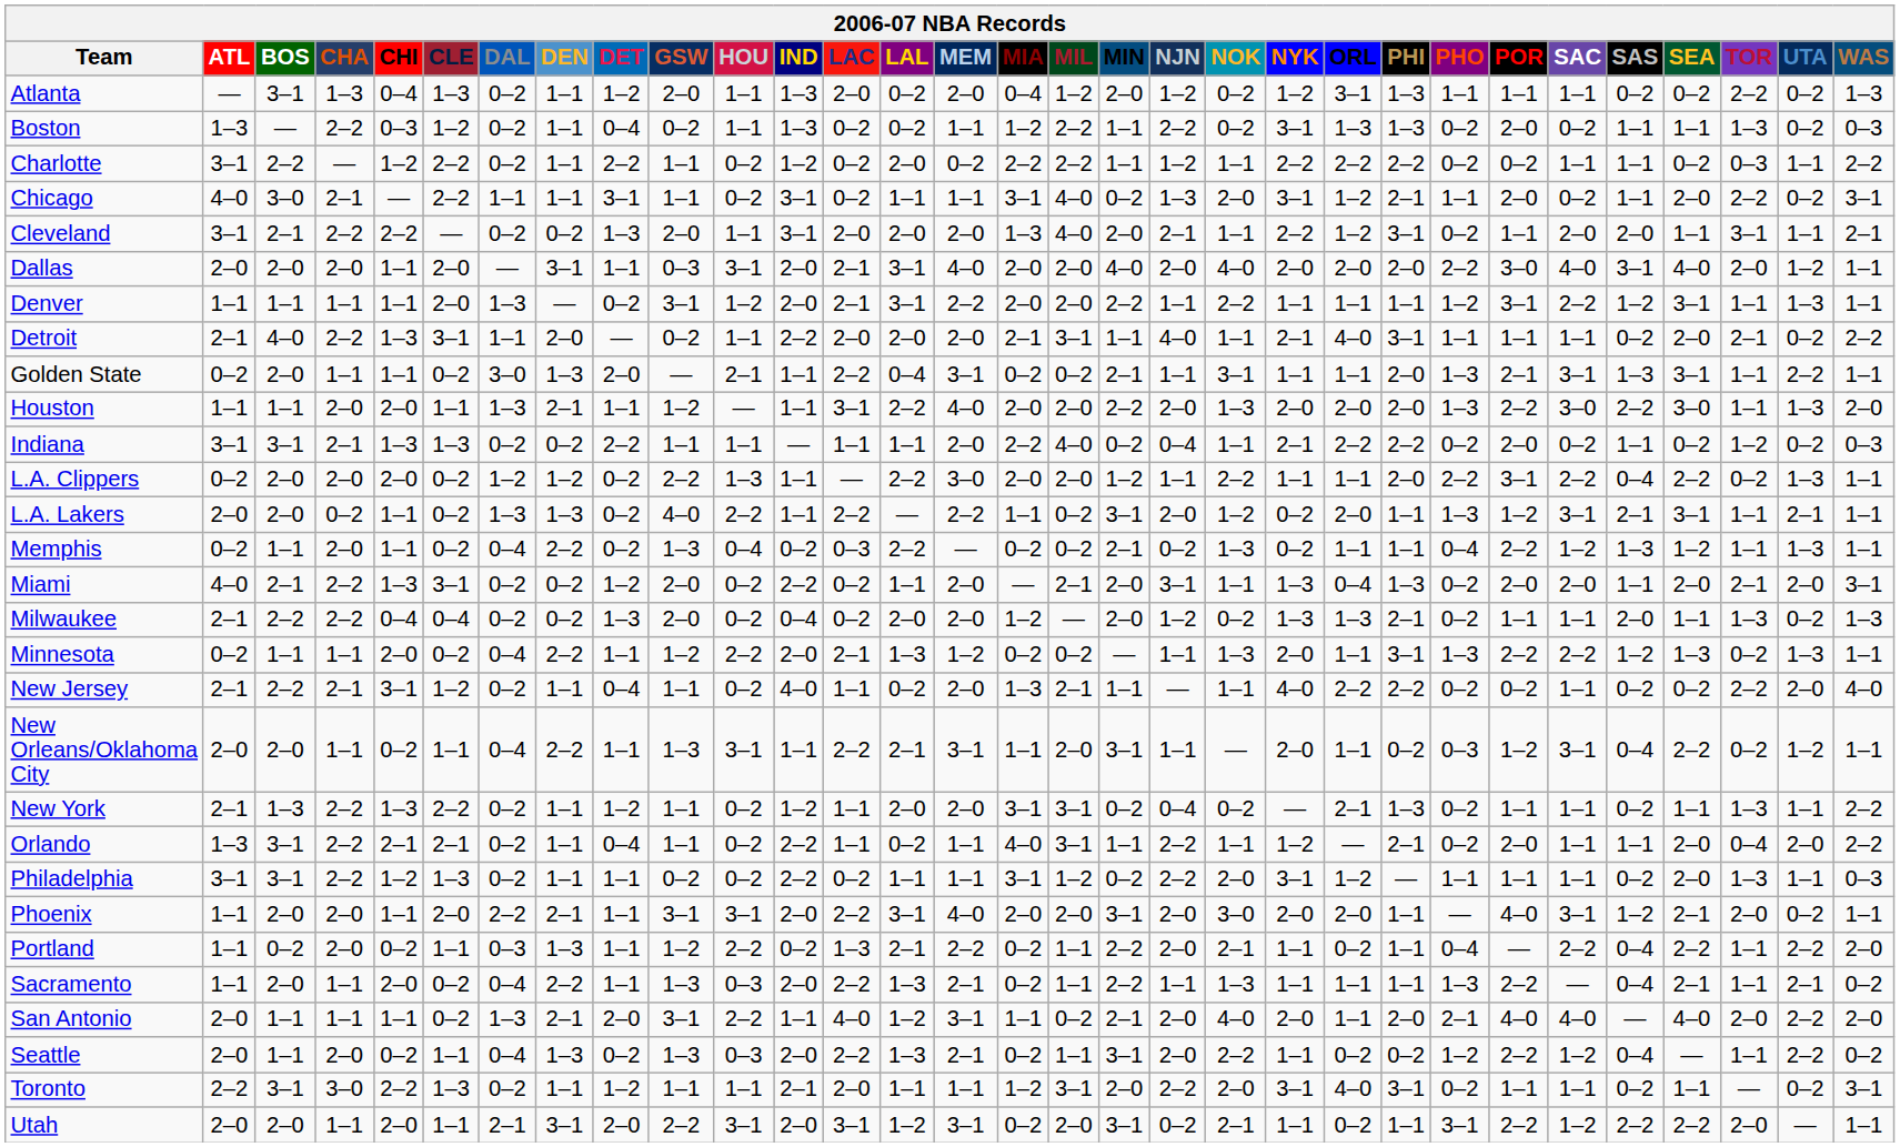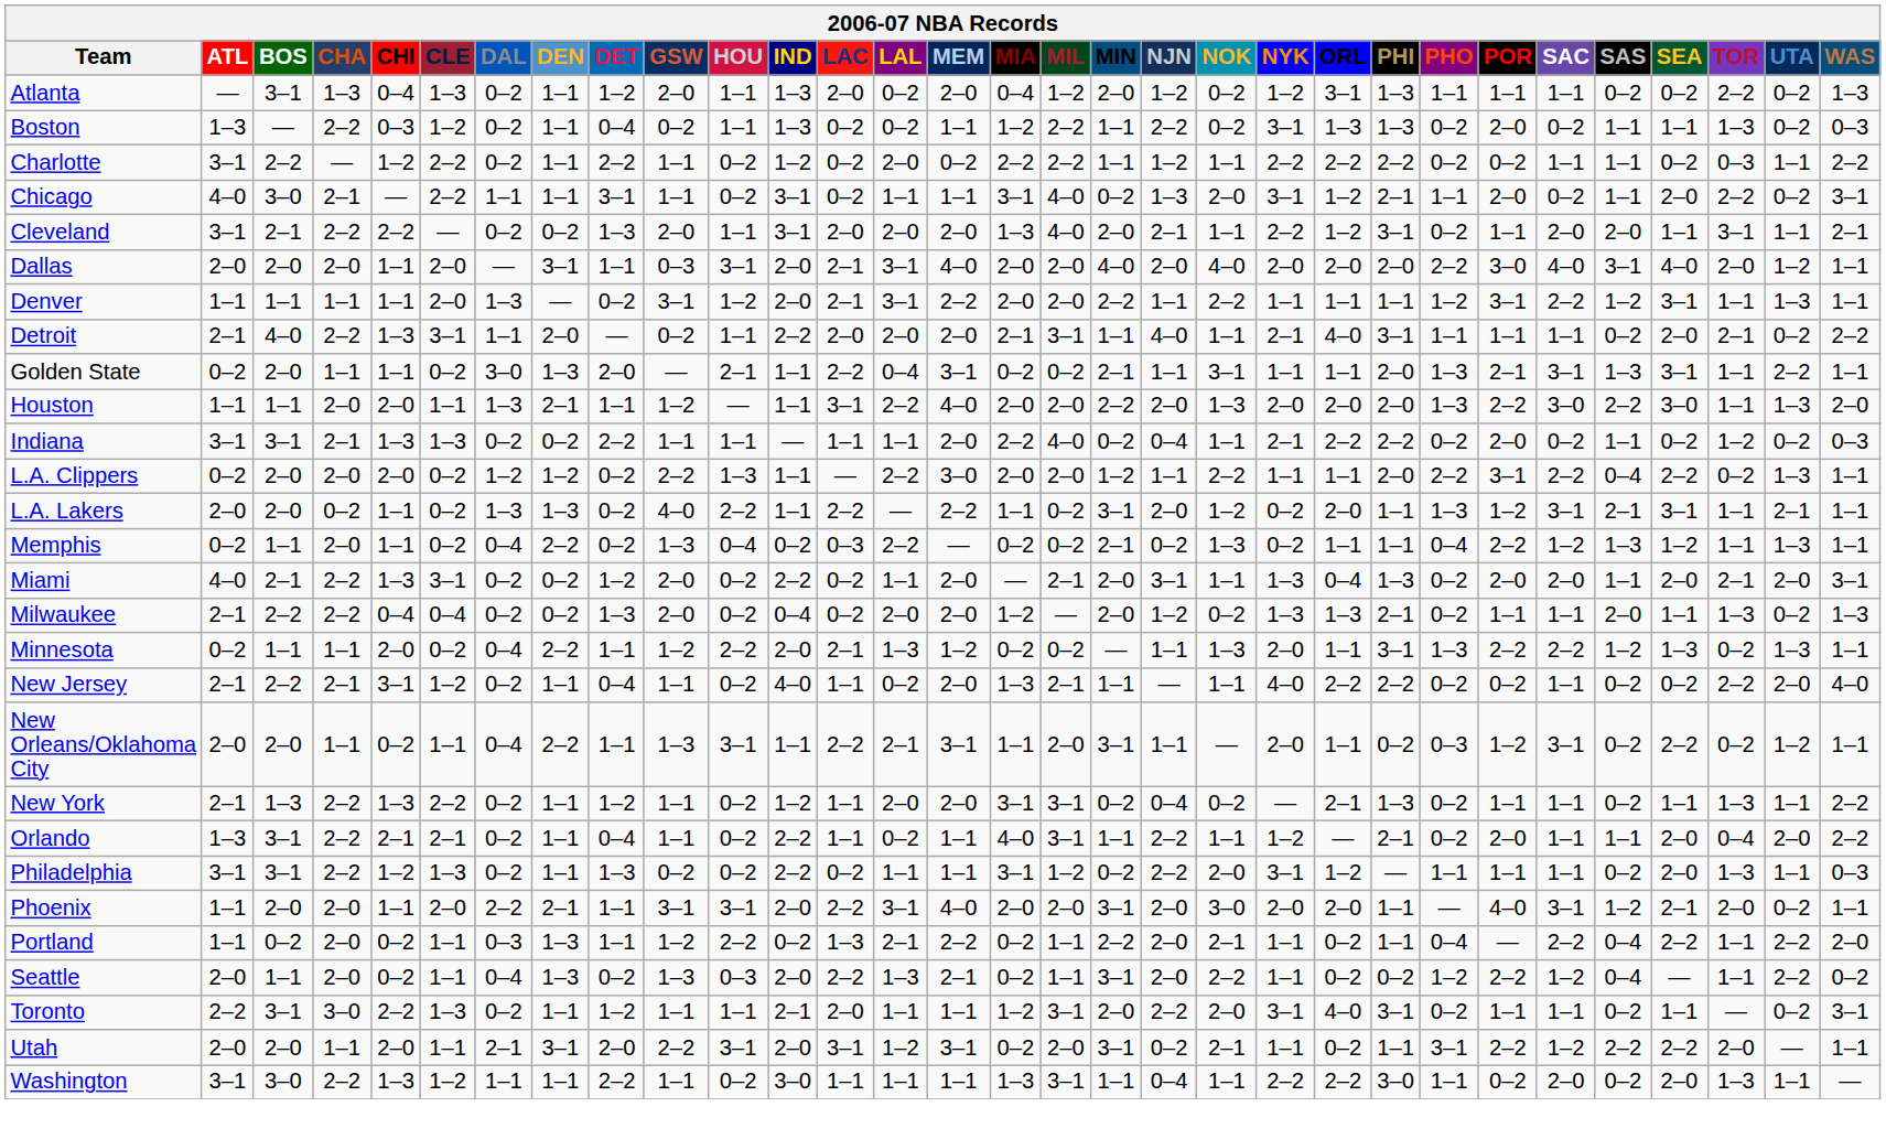New Orleans/Oklahoma City | SAS: 0–4 -> 0–2
Philadelphia | DET: 1–1 -> 1–3
- row: Sacramento | 1–1 | 2–0 | 1–1 | 2–0 | 0–2 | 0–4 | 2–2 | 1–1 | 1–3 | 0–3 | 2–0 | 2–2 | 1–3 | 2–1 | 0–2 | 1–1 | 2–2 | 1–1 | 1–3 | 1–1 | 1–1 | 1–1 | 1–3 | 2–2 | — | 0–4 | 2–1 | 1–1 | 2–1 | 0–2
- row: San Antonio | 2–0 | 1–1 | 1–1 | 1–1 | 0–2 | 1–3 | 2–1 | 2–0 | 3–1 | 2–2 | 1–1 | 4–0 | 1–2 | 3–1 | 1–1 | 0–2 | 2–1 | 2–0 | 4–0 | 2–0 | 1–1 | 2–0 | 2–1 | 4–0 | 4–0 | — | 4–0 | 2–0 | 2–2 | 2–0
+ row: Washington | 3–1 | 3–0 | 2–2 | 1–3 | 1–2 | 1–1 | 1–1 | 2–2 | 1–1 | 0–2 | 3–0 | 1–1 | 1–1 | 1–1 | 1–3 | 3–1 | 1–1 | 0–4 | 1–1 | 2–2 | 2–2 | 3–0 | 1–1 | 0–2 | 2–0 | 0–2 | 2–0 | 1–3 | 1–1 | —
